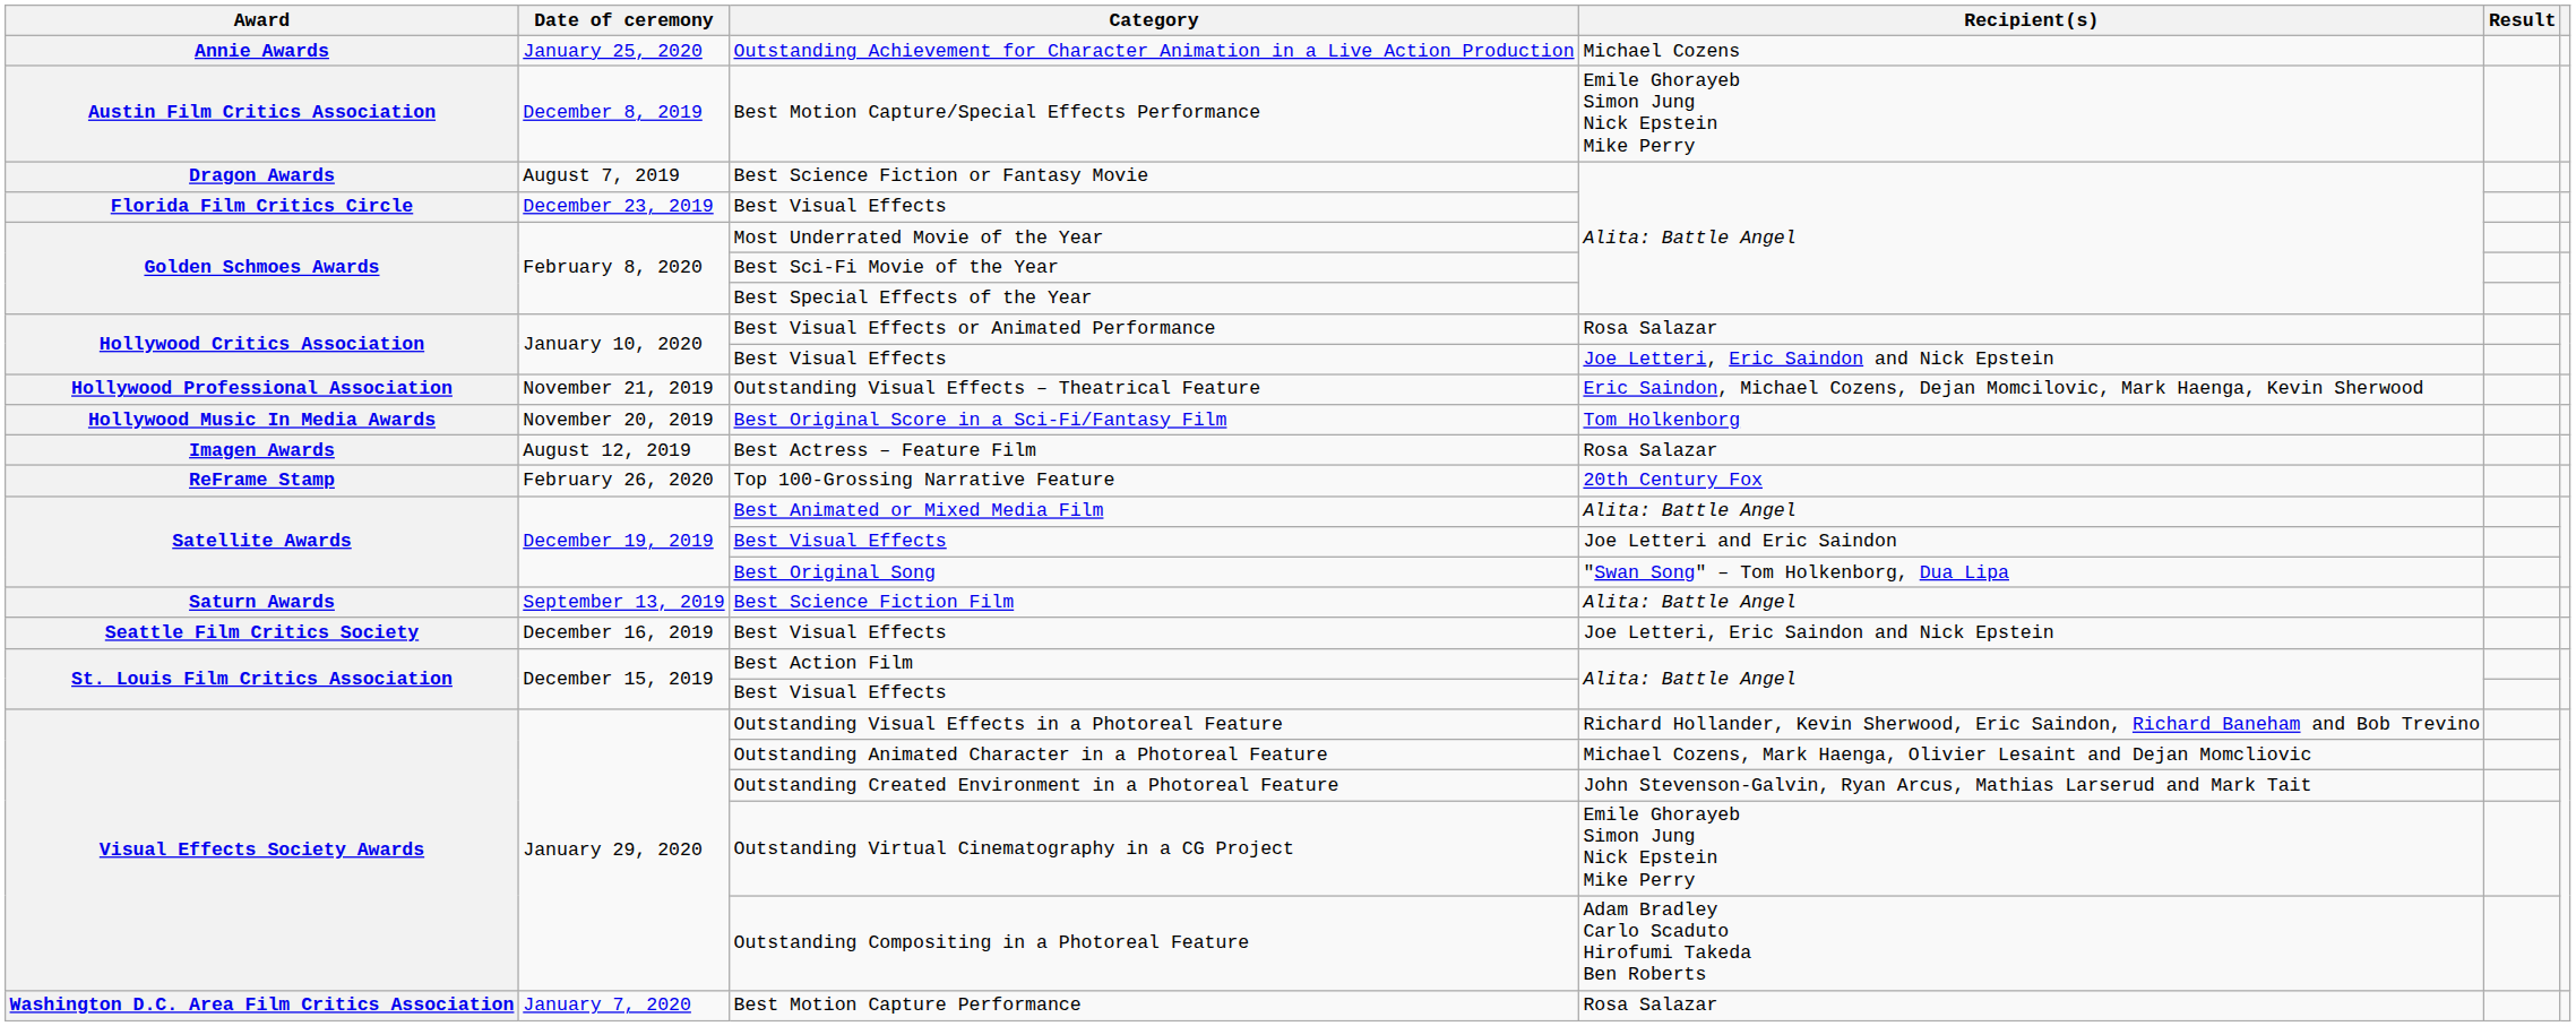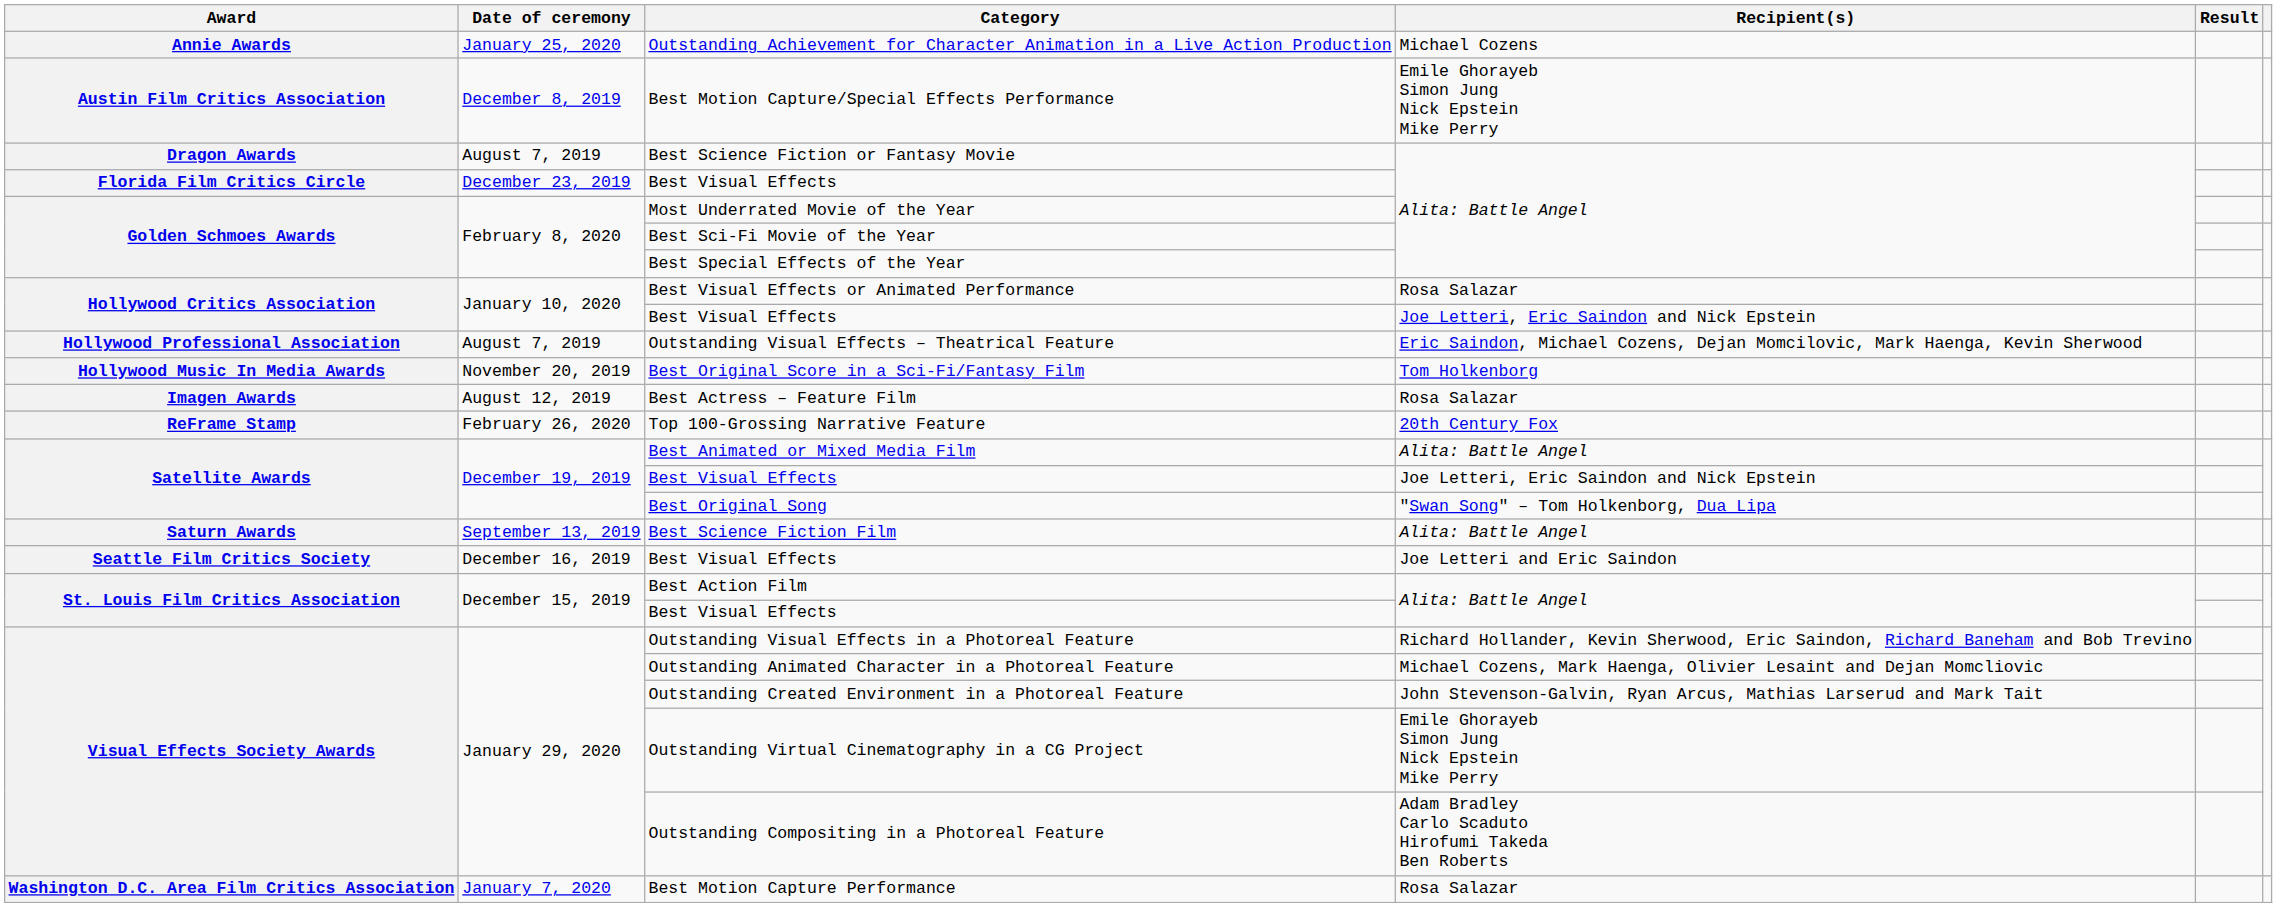Outstanding Visual Effects – Theatrical Feature | Date of ceremony: November 21, 2019 -> August 7, 2019
Satellite Awards / Best Visual Effects | Recipient(s): Joe Letteri and Eric Saindon -> Joe Letteri, Eric Saindon and Nick Epstein
Seattle Film Critics Society / Best Visual Effects | Recipient(s): Joe Letteri, Eric Saindon and Nick Epstein -> Joe Letteri and Eric Saindon
